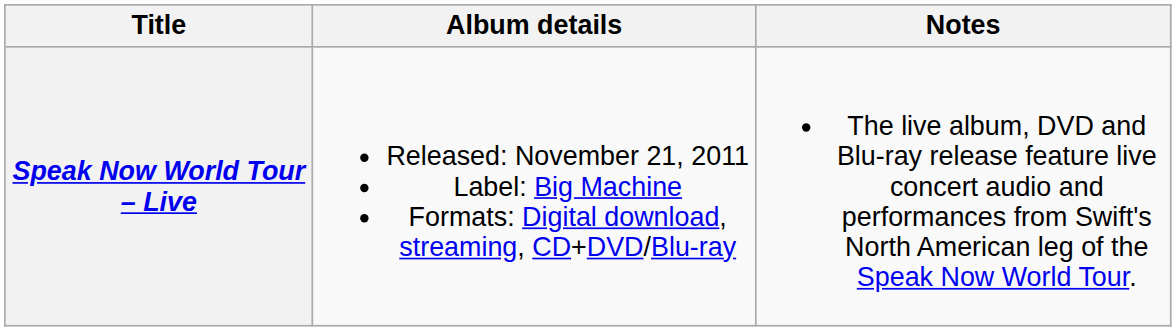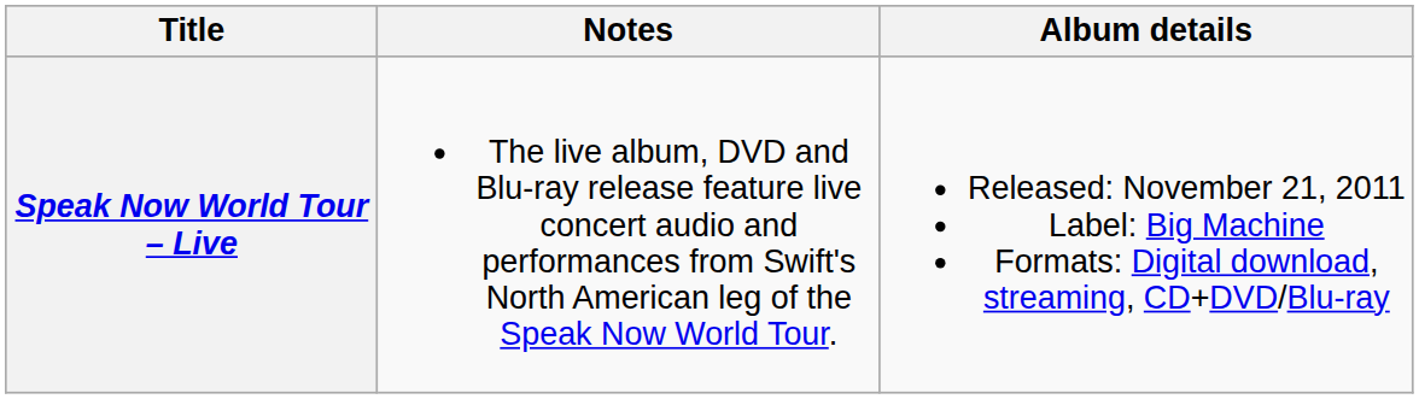columns swapped: Album details <-> Notes
